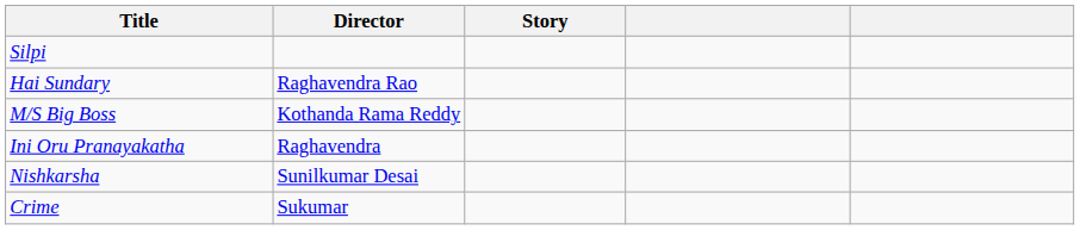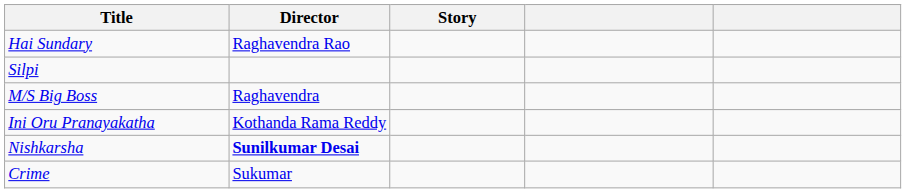rows swapped: Silpi <-> Hai Sundary
M/S Big Boss | Director: Kothanda Rama Reddy -> Raghavendra
Ini Oru Pranayakatha | Director: Raghavendra -> Kothanda Rama Reddy
Nishkarsha | Director: normal -> bold
